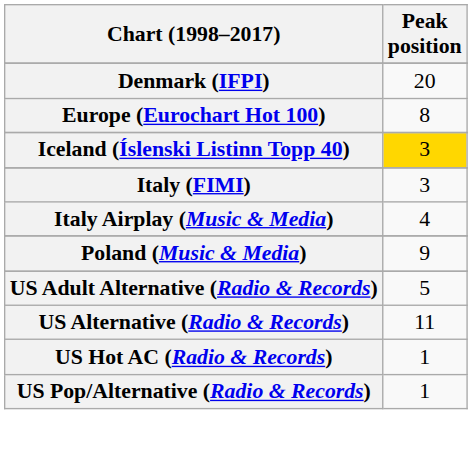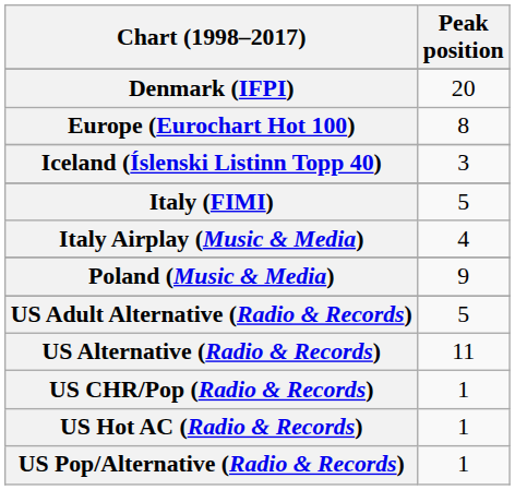Iceland (Íslenski Listinn Topp 40) | Peak position: gold background -> no background
Italy (FIMI) | Peak position: 3 -> 5
+ row: US CHR/Pop (Radio & Records) | 1
